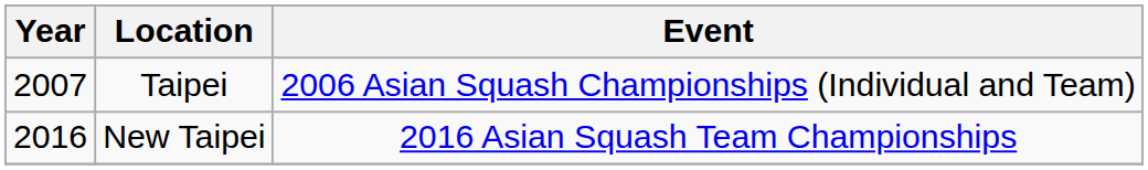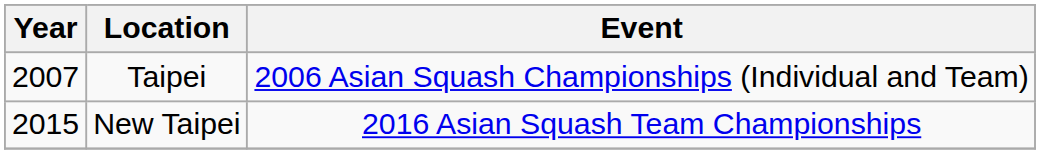New Taipei | Year: 2016 -> 2015
